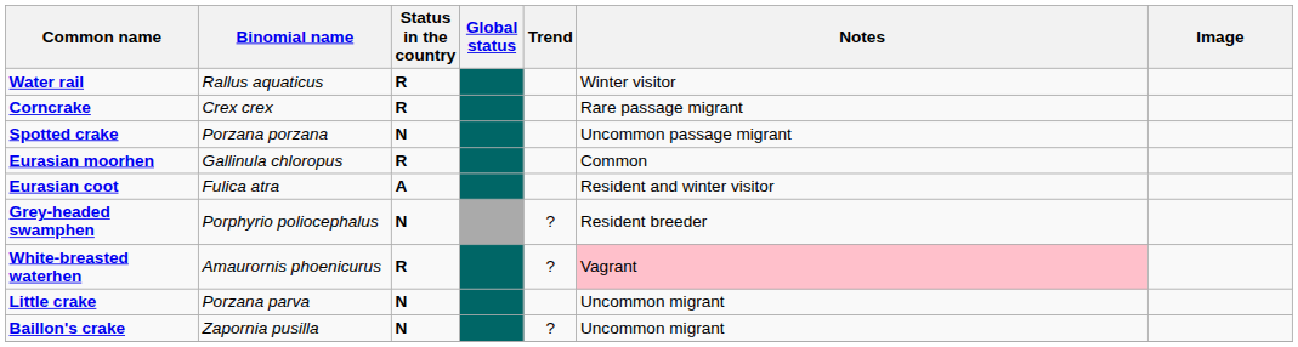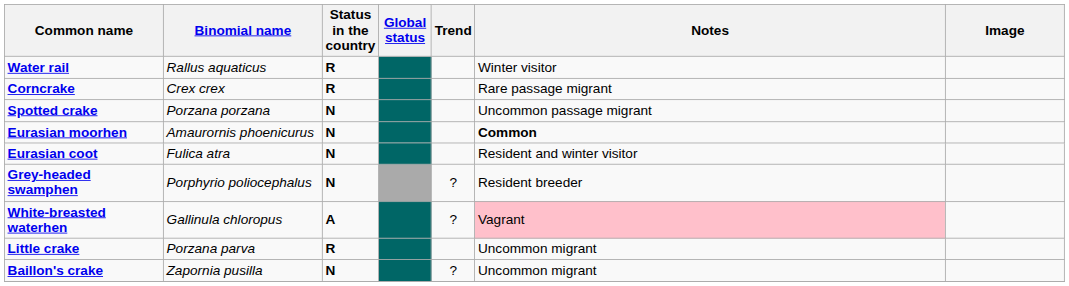Eurasian moorhen | Binomial name: Gallinula chloropus -> Amaurornis phoenicurus
Eurasian moorhen | Status in the country: R -> N
Eurasian moorhen | Notes: normal -> bold
Eurasian coot | Status in the country: A -> N
White-breasted waterhen | Binomial name: Amaurornis phoenicurus -> Gallinula chloropus
White-breasted waterhen | Status in the country: R -> A
Little crake | Status in the country: N -> R
